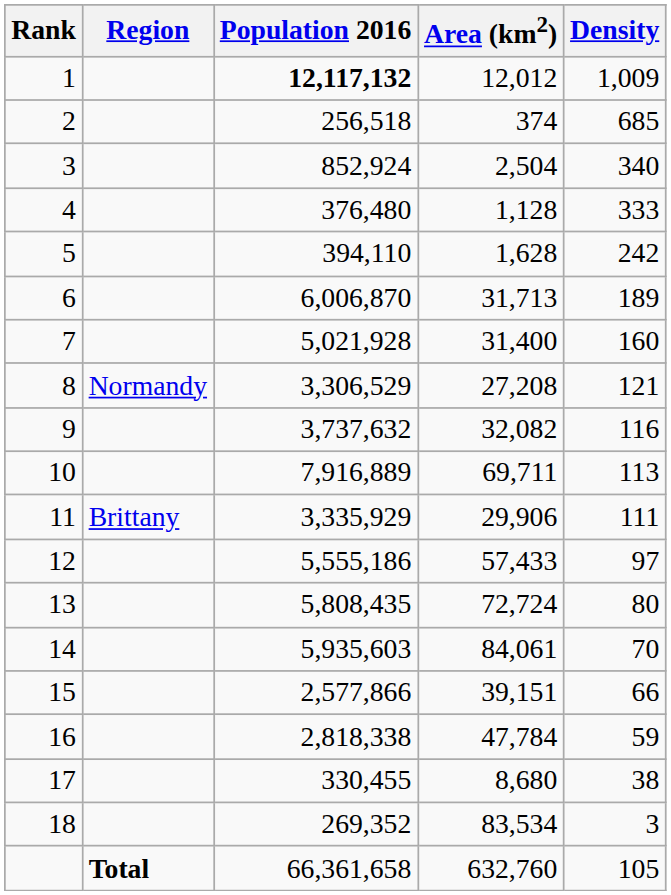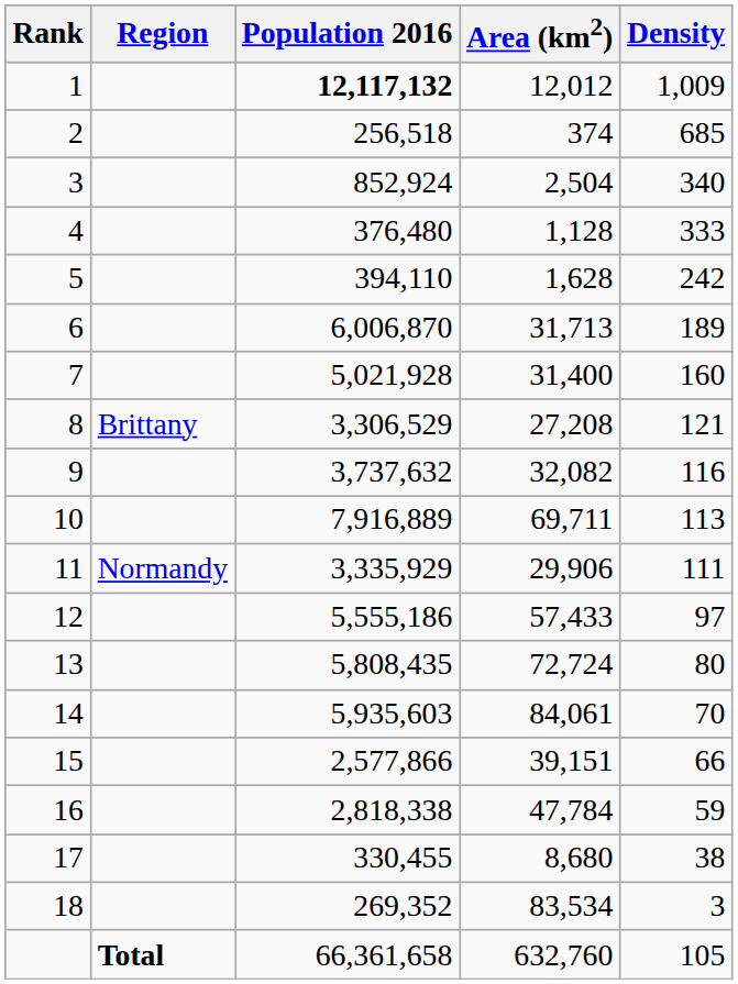8 | Region: Normandy -> Brittany
11 | Region: Brittany -> Normandy
